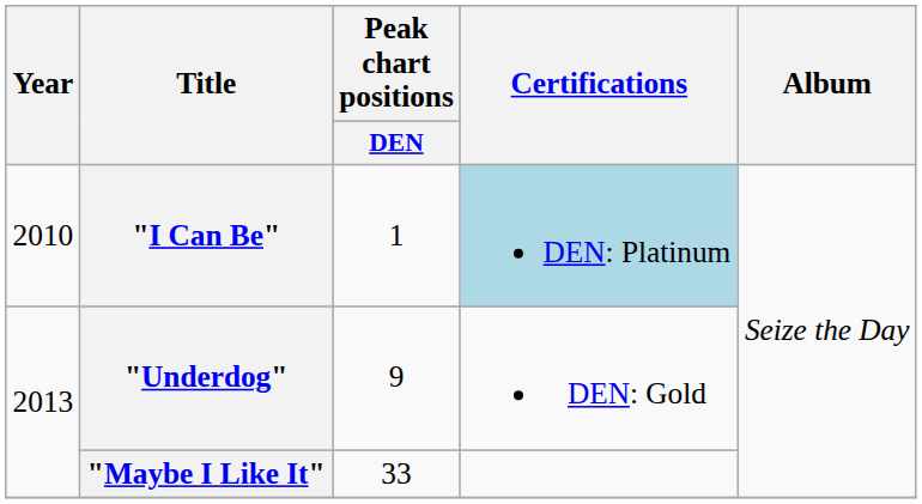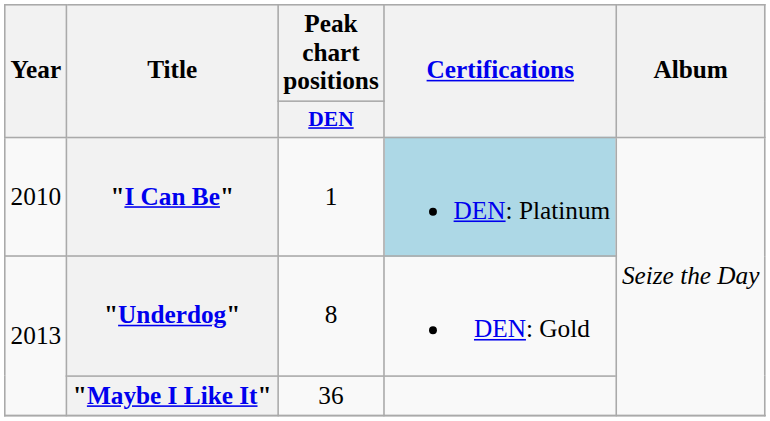"Underdog" | Peak chart positions / DEN: 9 -> 8
"Maybe I Like It" | Peak chart positions / DEN: 33 -> 36
